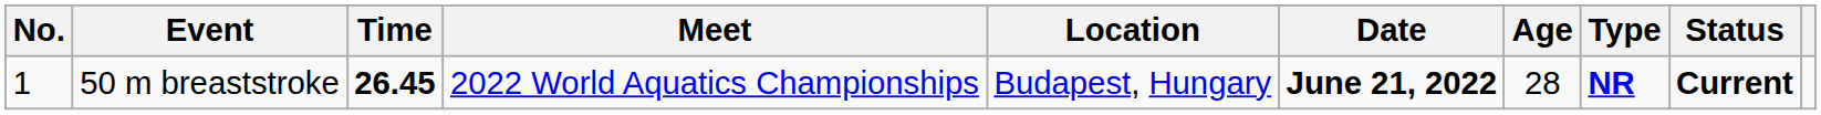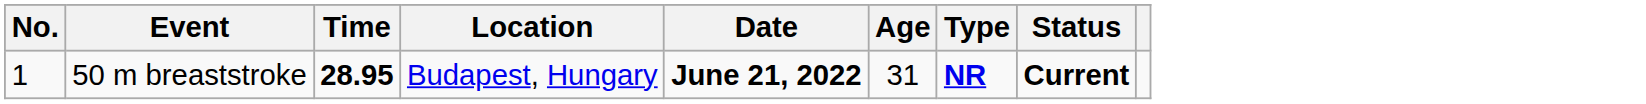- column: Meet | 2022 World Aquatics Championships
50 m breaststroke | Time: 26.45 -> 28.95
50 m breaststroke | Age: 28 -> 31
